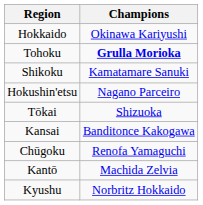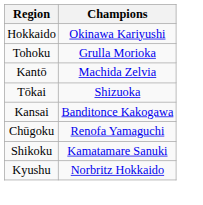Tohoku | Champions: bold -> normal
rows swapped: Kantō <-> Shikoku
- row: Hokushin'etsu | Nagano Parceiro
